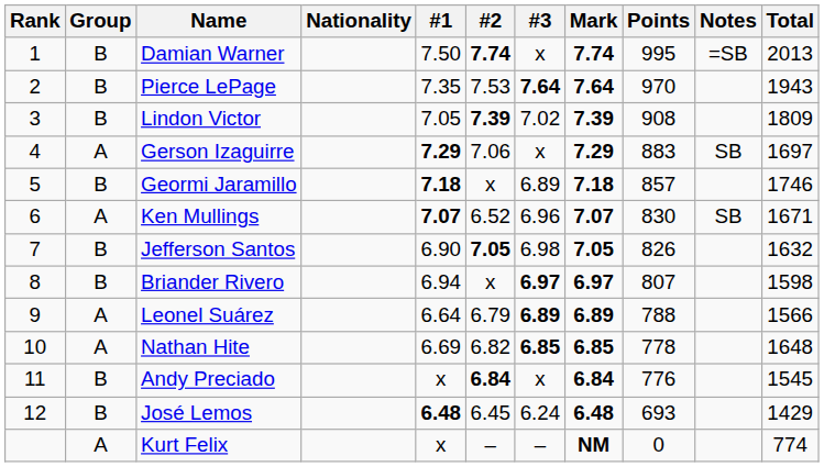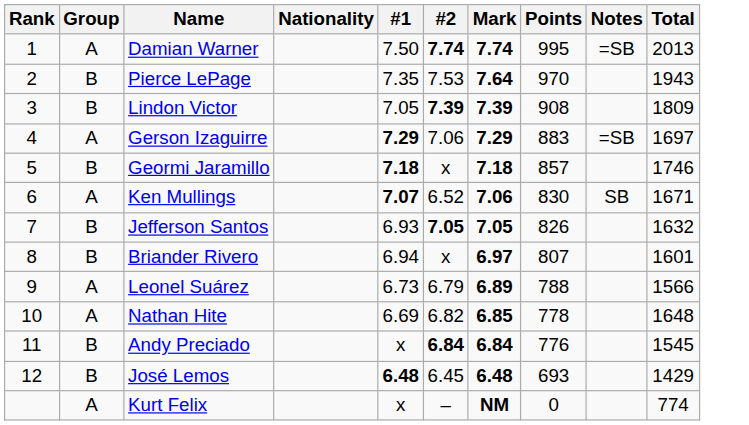- column: #3 | x | 7.64 | 7.02 | x | 6.89 | 6.96 | 6.98 | 6.97 | 6.89 | 6.85 | x | 6.24 | –
Damian Warner | Group: B -> A
Gerson Izaguirre | Notes: SB -> =SB
Ken Mullings | Mark: 7.07 -> 7.06
Jefferson Santos | #1: 6.90 -> 6.93
Briander Rivero | Total: 1598 -> 1601
Leonel Suárez | #1: 6.64 -> 6.73
